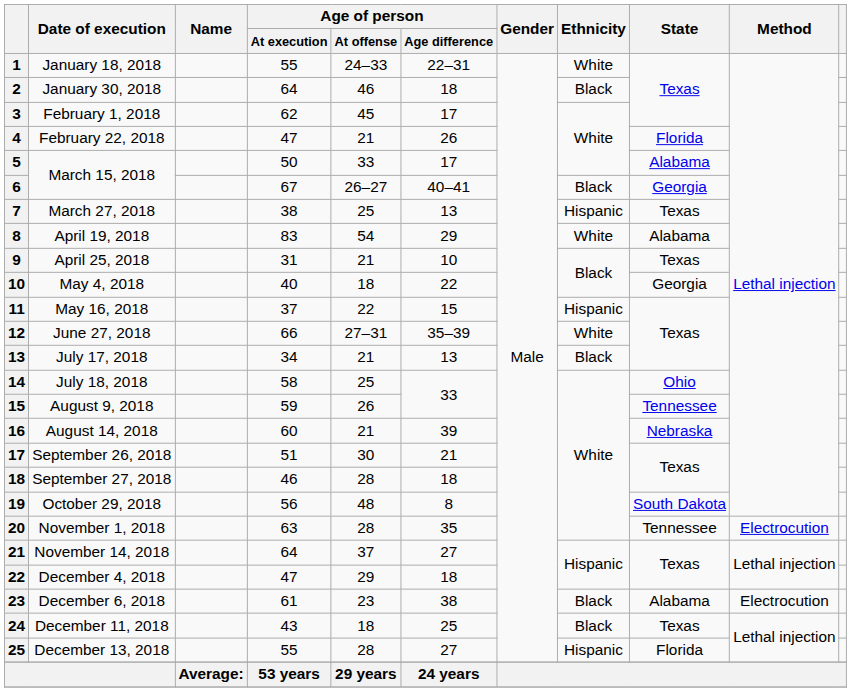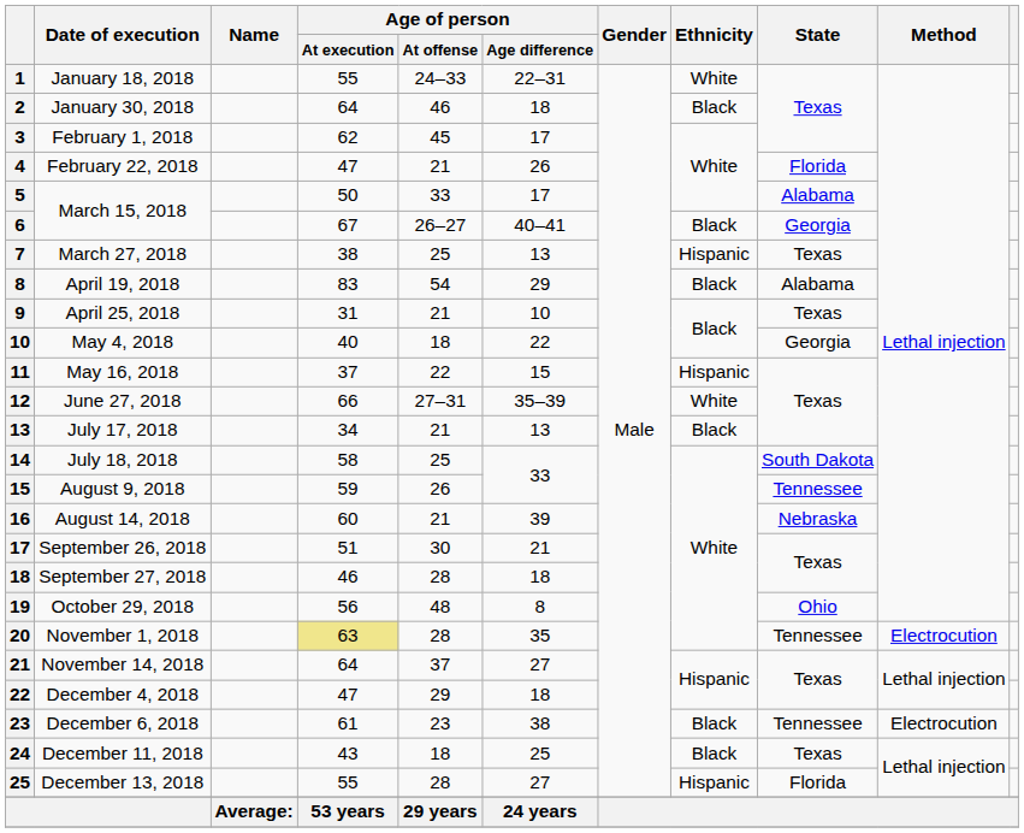April 19, 2018 | Ethnicity: White -> Black
July 18, 2018 | State: Ohio -> South Dakota
October 29, 2018 | State: South Dakota -> Ohio
November 1, 2018 | Age of person / At execution: no background -> khaki background
December 6, 2018 | State: Alabama -> Tennessee
